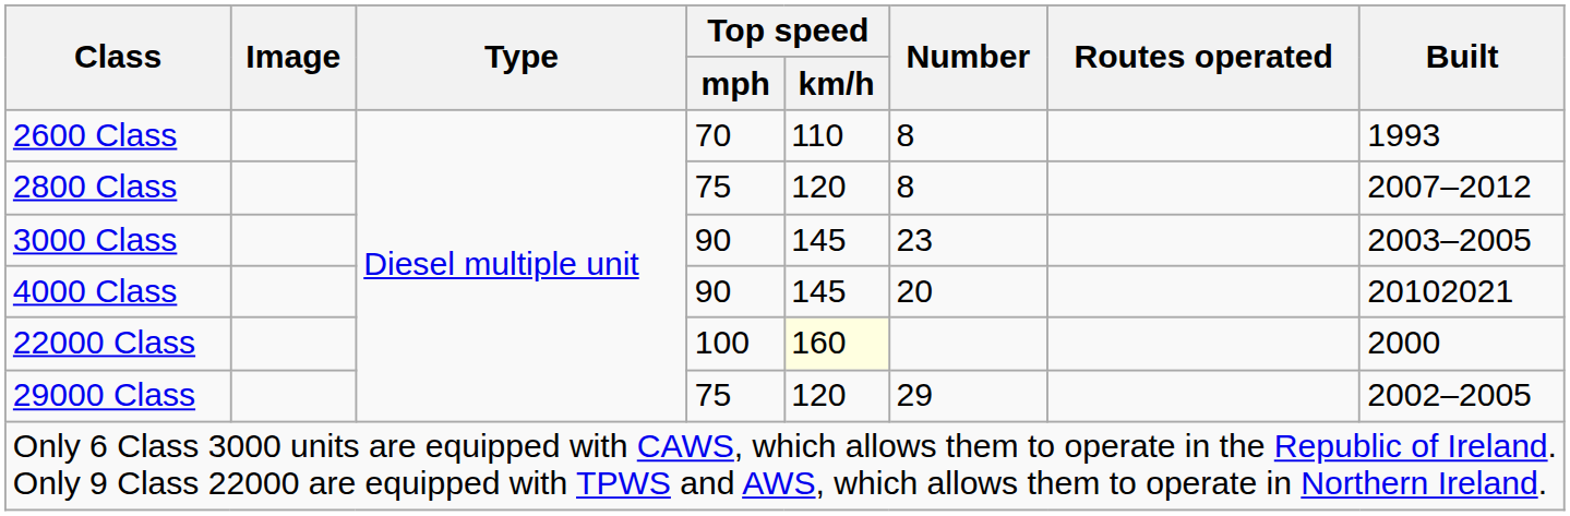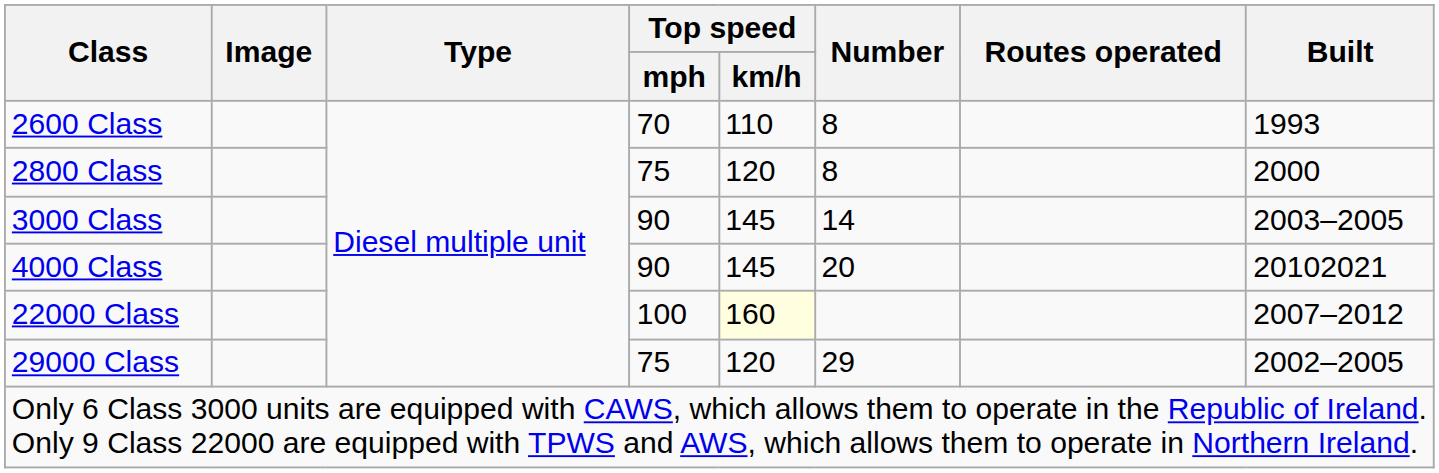2800 Class | Built: 2007–2012 -> 2000
3000 Class | Number: 23 -> 14
22000 Class | Built: 2000 -> 2007–2012
